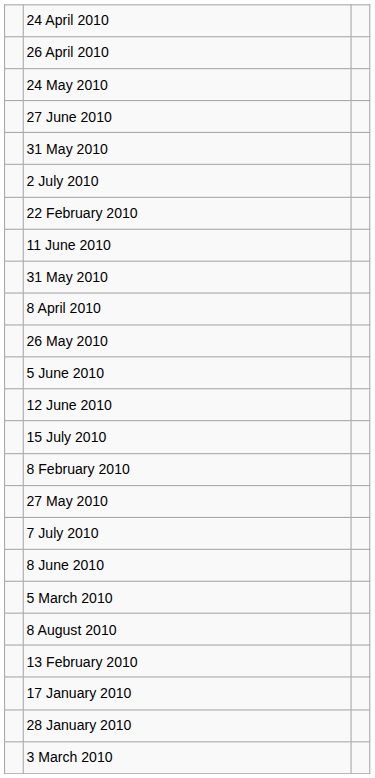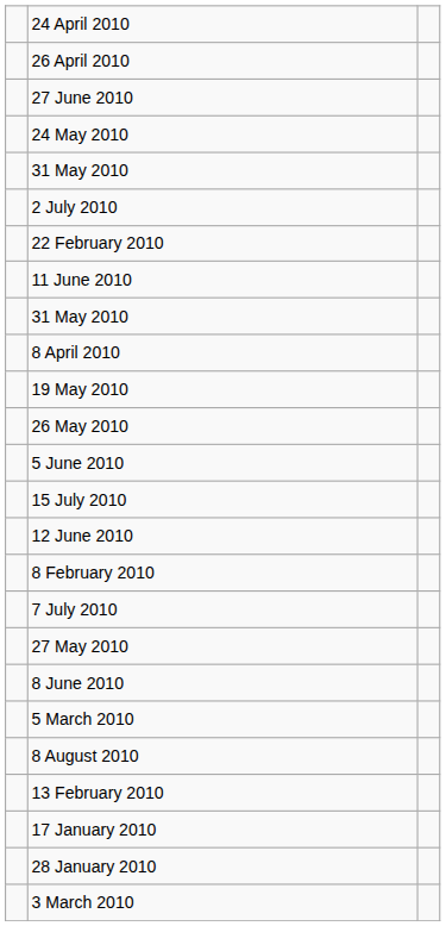rows swapped: 24 May 2010 <-> 27 June 2010
+ row: 19 May 2010
rows swapped: 15 July 2010 <-> 12 June 2010
rows swapped: 27 May 2010 <-> 7 July 2010
